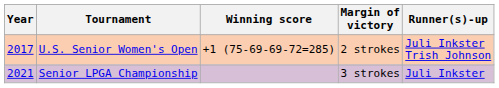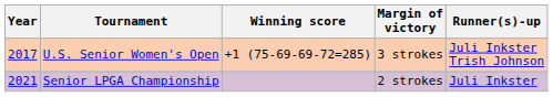U.S. Senior Women's Open | Margin of victory: 2 strokes -> 3 strokes
Senior LPGA Championship | Margin of victory: 3 strokes -> 2 strokes
